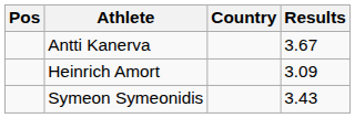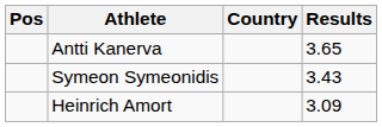Antti Kanerva | Results: 3.67 -> 3.65
rows swapped: Symeon Symeonidis <-> Heinrich Amort
